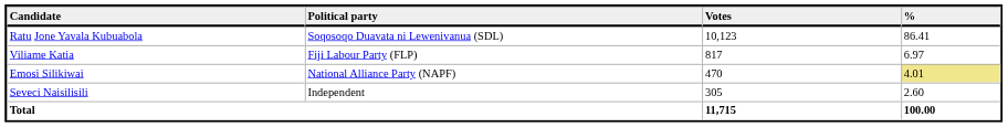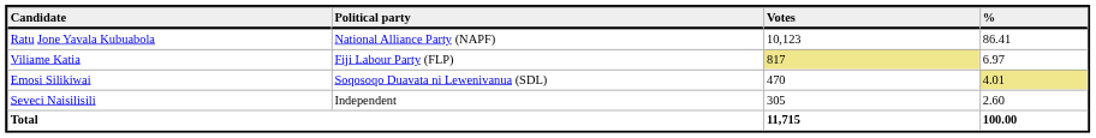Ratu Jone Yavala Kubuabola | Political party: Soqosoqo Duavata ni Lewenivanua (SDL) -> National Alliance Party (NAPF)
Viliame Katia | Votes: no background -> khaki background
Emosi Silikiwai | Political party: National Alliance Party (NAPF) -> Soqosoqo Duavata ni Lewenivanua (SDL)
